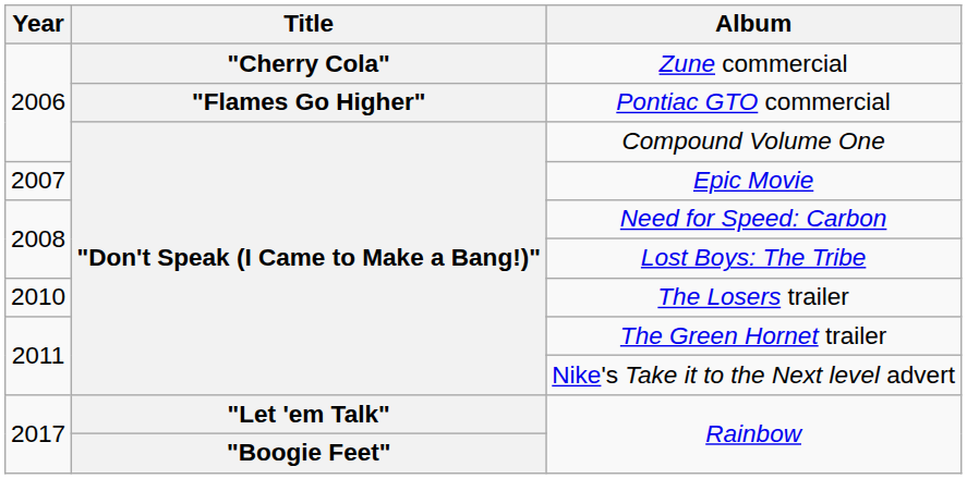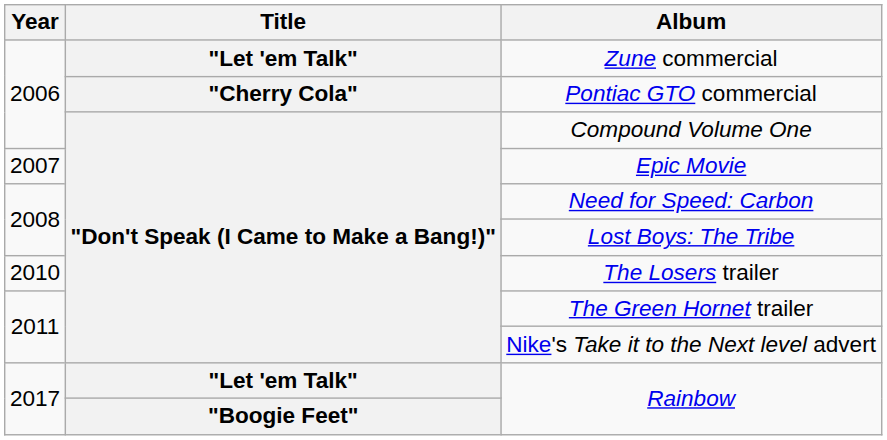Zune commercial | Title: "Cherry Cola" -> "Let 'em Talk"
Pontiac GTO commercial | Title: "Flames Go Higher" -> "Cherry Cola"
